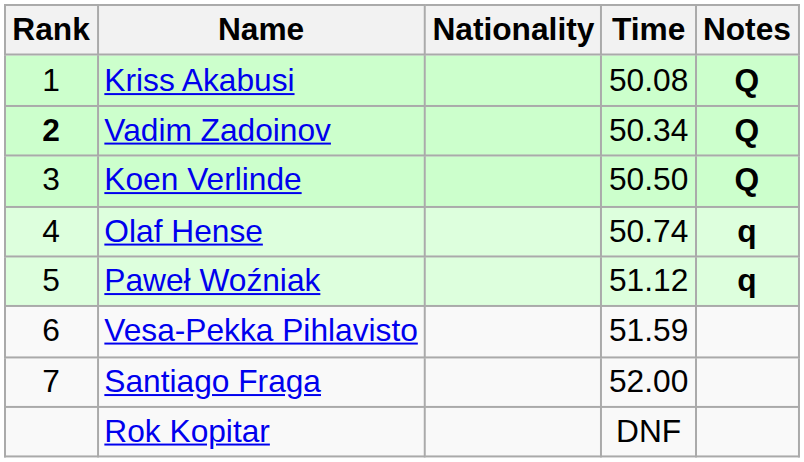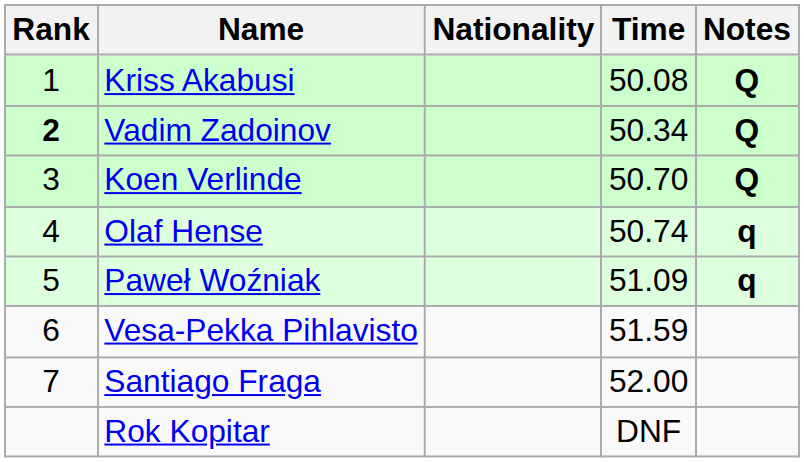Koen Verlinde | Time: 50.50 -> 50.70
Paweł Woźniak | Time: 51.12 -> 51.09
